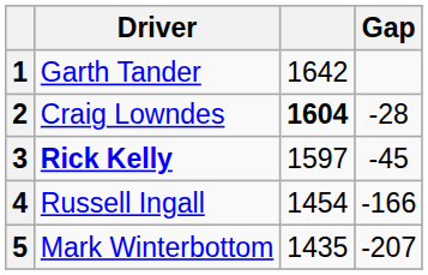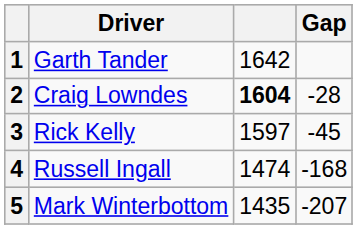3 | Driver: bold -> normal
4 | column 3: 1454 -> 1474
4 | Gap: -166 -> -168
